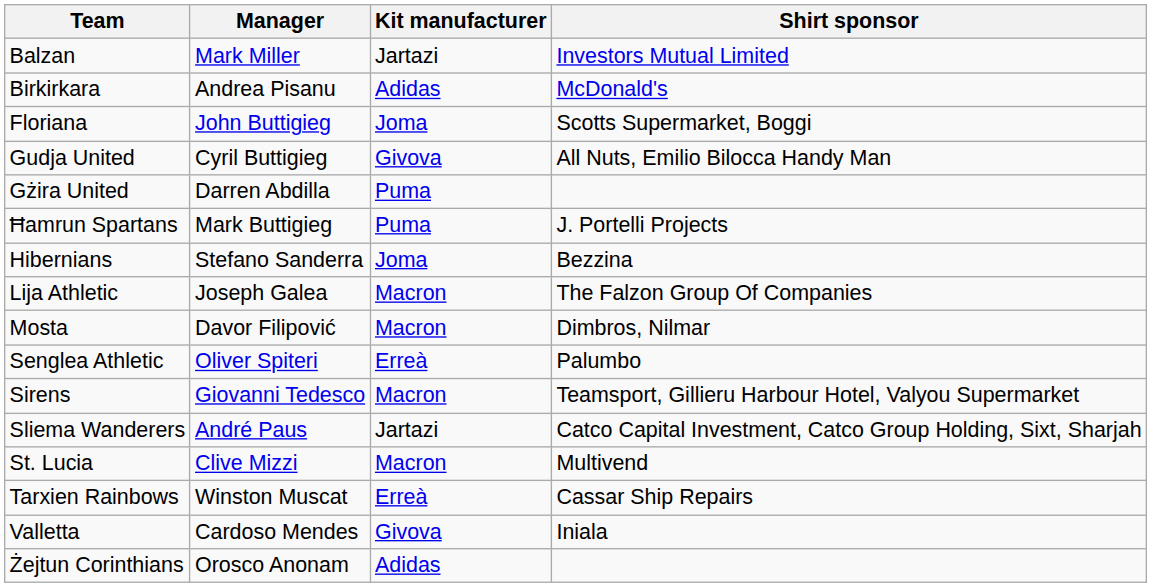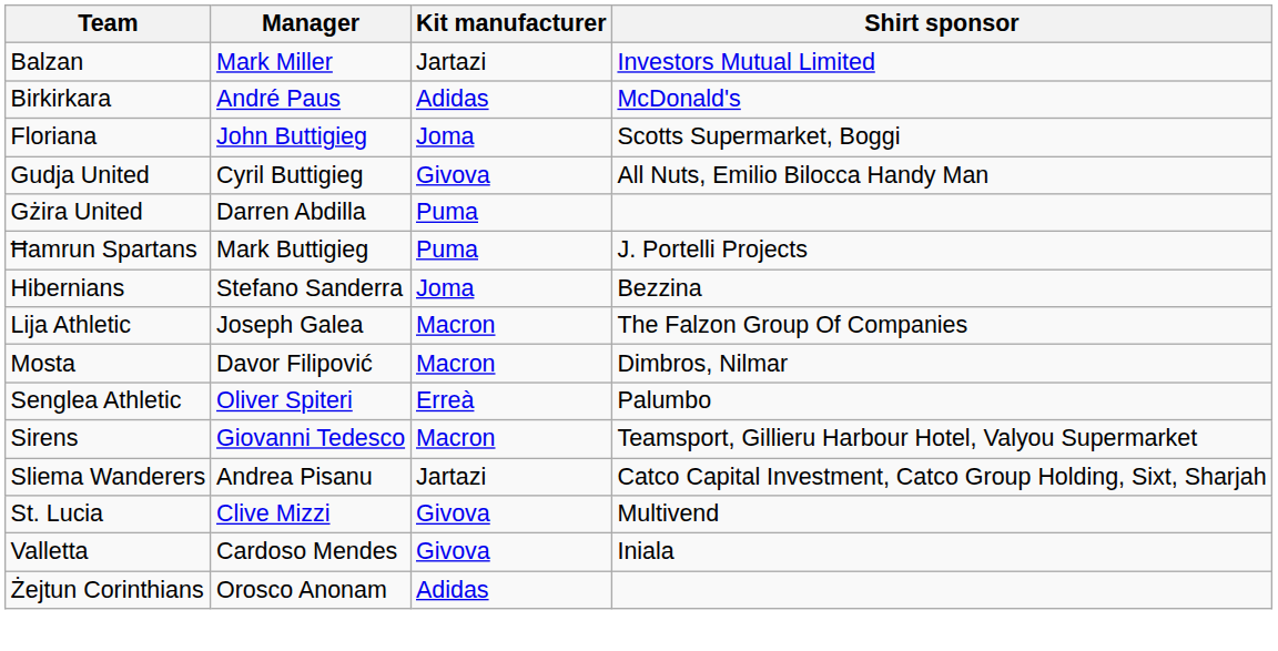Birkirkara | Manager: Andrea Pisanu -> André Paus
Sliema Wanderers | Manager: André Paus -> Andrea Pisanu
St. Lucia | Kit manufacturer: Macron -> Givova
- row: Tarxien Rainbows | Winston Muscat | Erreà | Cassar Ship Repairs
